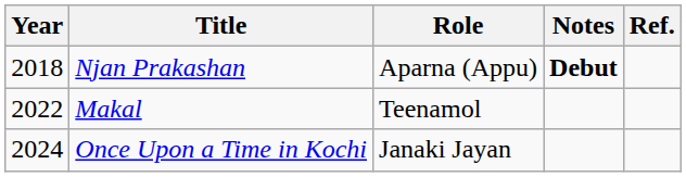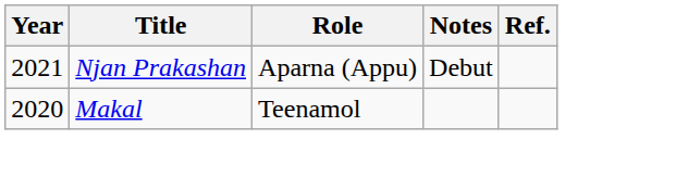Njan Prakashan | Year: 2018 -> 2021
Njan Prakashan | Notes: bold -> normal
Makal | Year: 2022 -> 2020
- row: 2024 | Once Upon a Time in Kochi | Janaki Jayan
